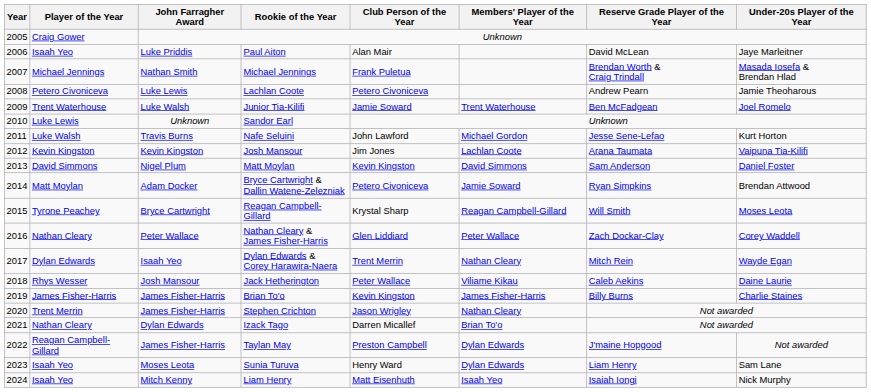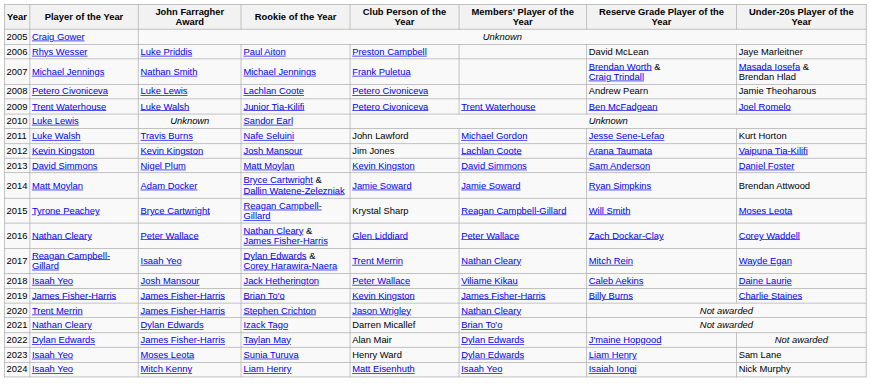Paul Aiton | Player of the Year: Isaah Yeo -> Rhys Wesser
Paul Aiton | Club Person of the Year: Alan Mair -> Preston Campbell
Junior Tia-Kilifi | Club Person of the Year: Jamie Soward -> Petero Civoniceva
Bryce Cartwright & Dallin Watene-Zelezniak | Club Person of the Year: Petero Civoniceva -> Jamie Soward
Dylan Edwards & Corey Harawira-Naera | Player of the Year: Dylan Edwards -> Reagan Campbell-Gillard
Jack Hetherington | Player of the Year: Rhys Wesser -> Isaah Yeo
Taylan May | Player of the Year: Reagan Campbell-Gillard -> Dylan Edwards
Taylan May | Club Person of the Year: Preston Campbell -> Alan Mair
